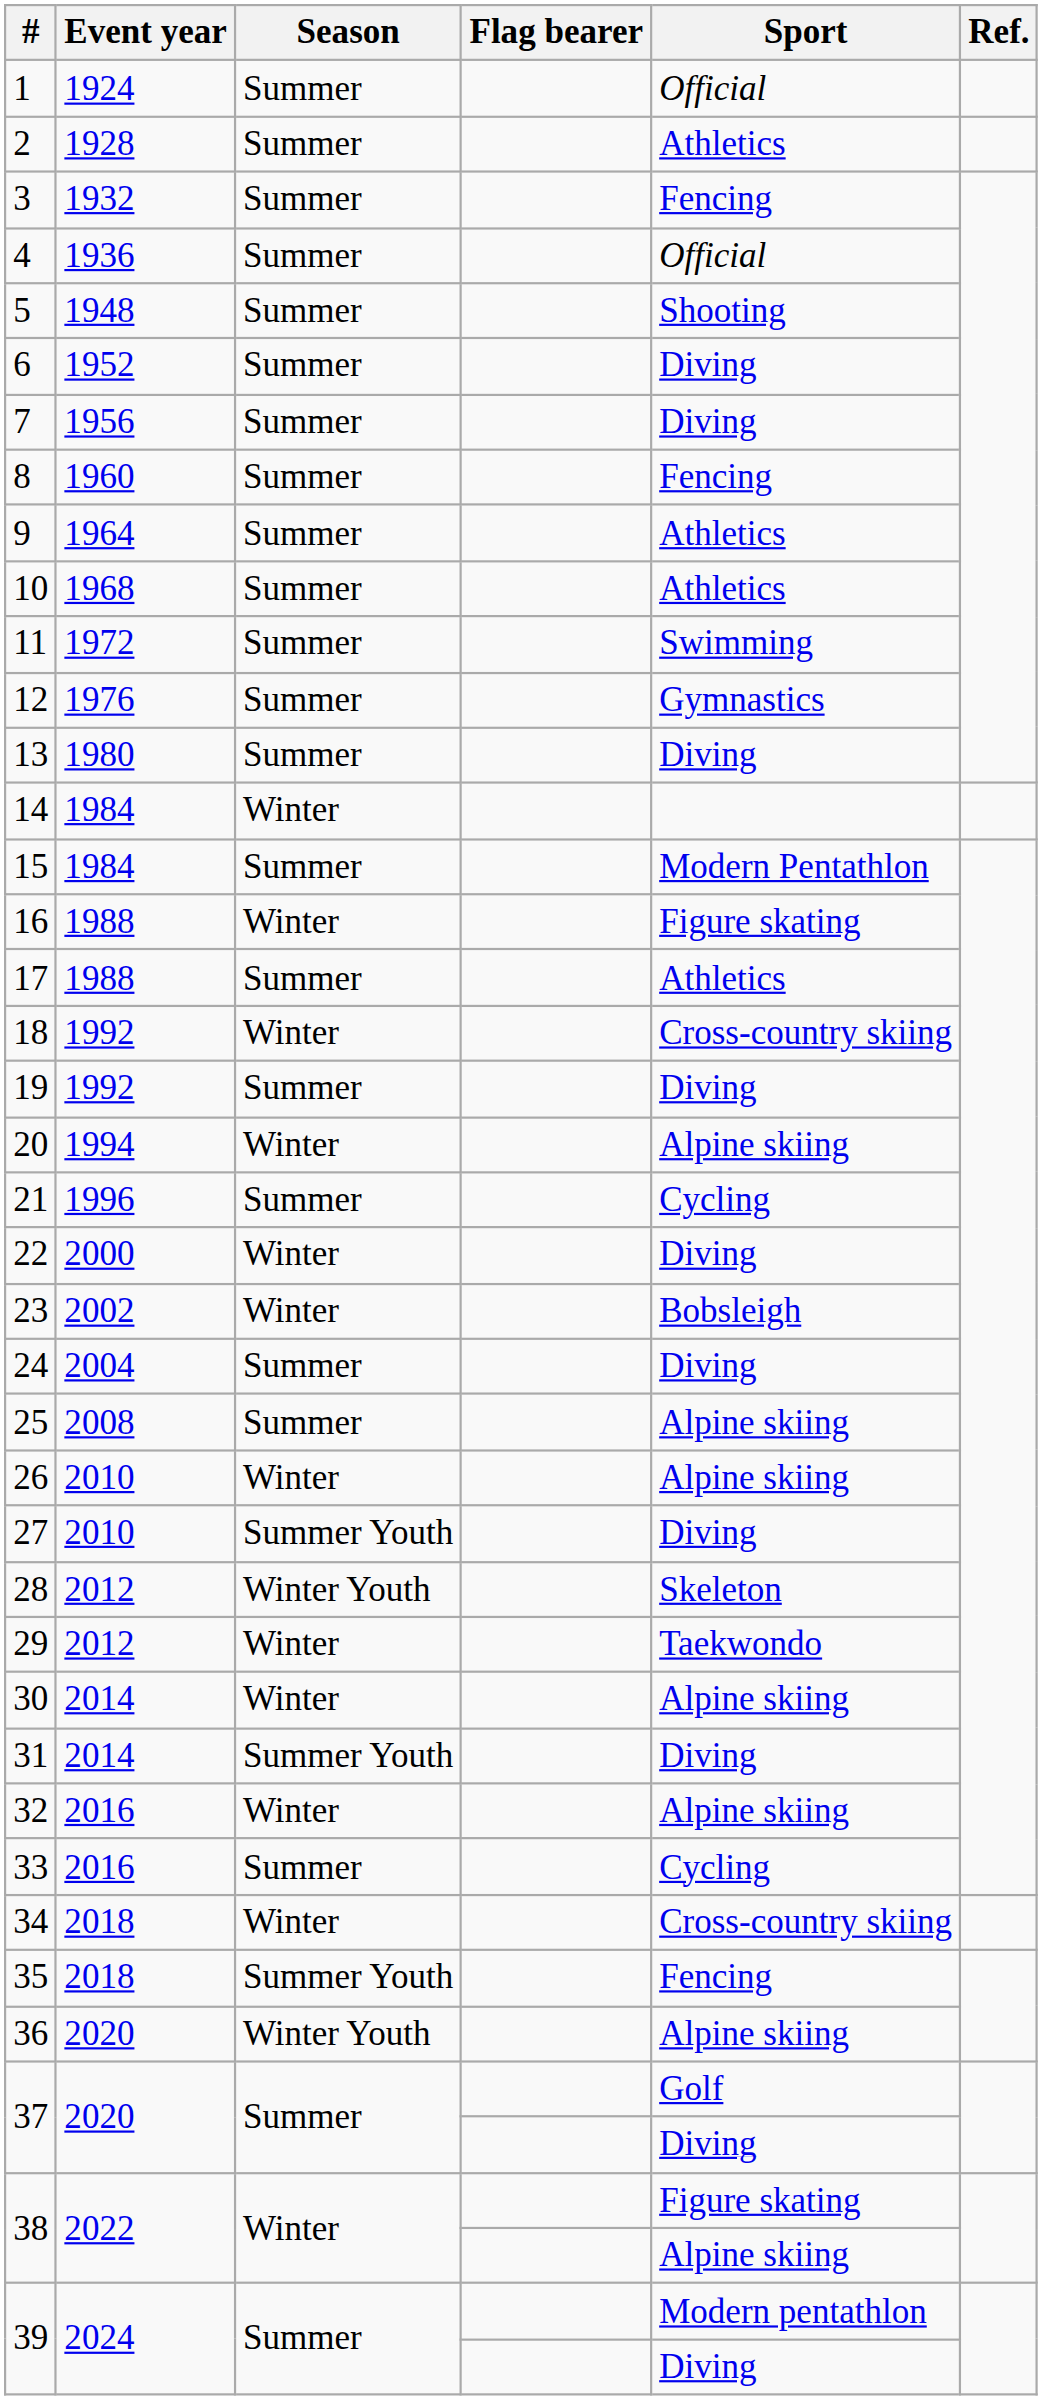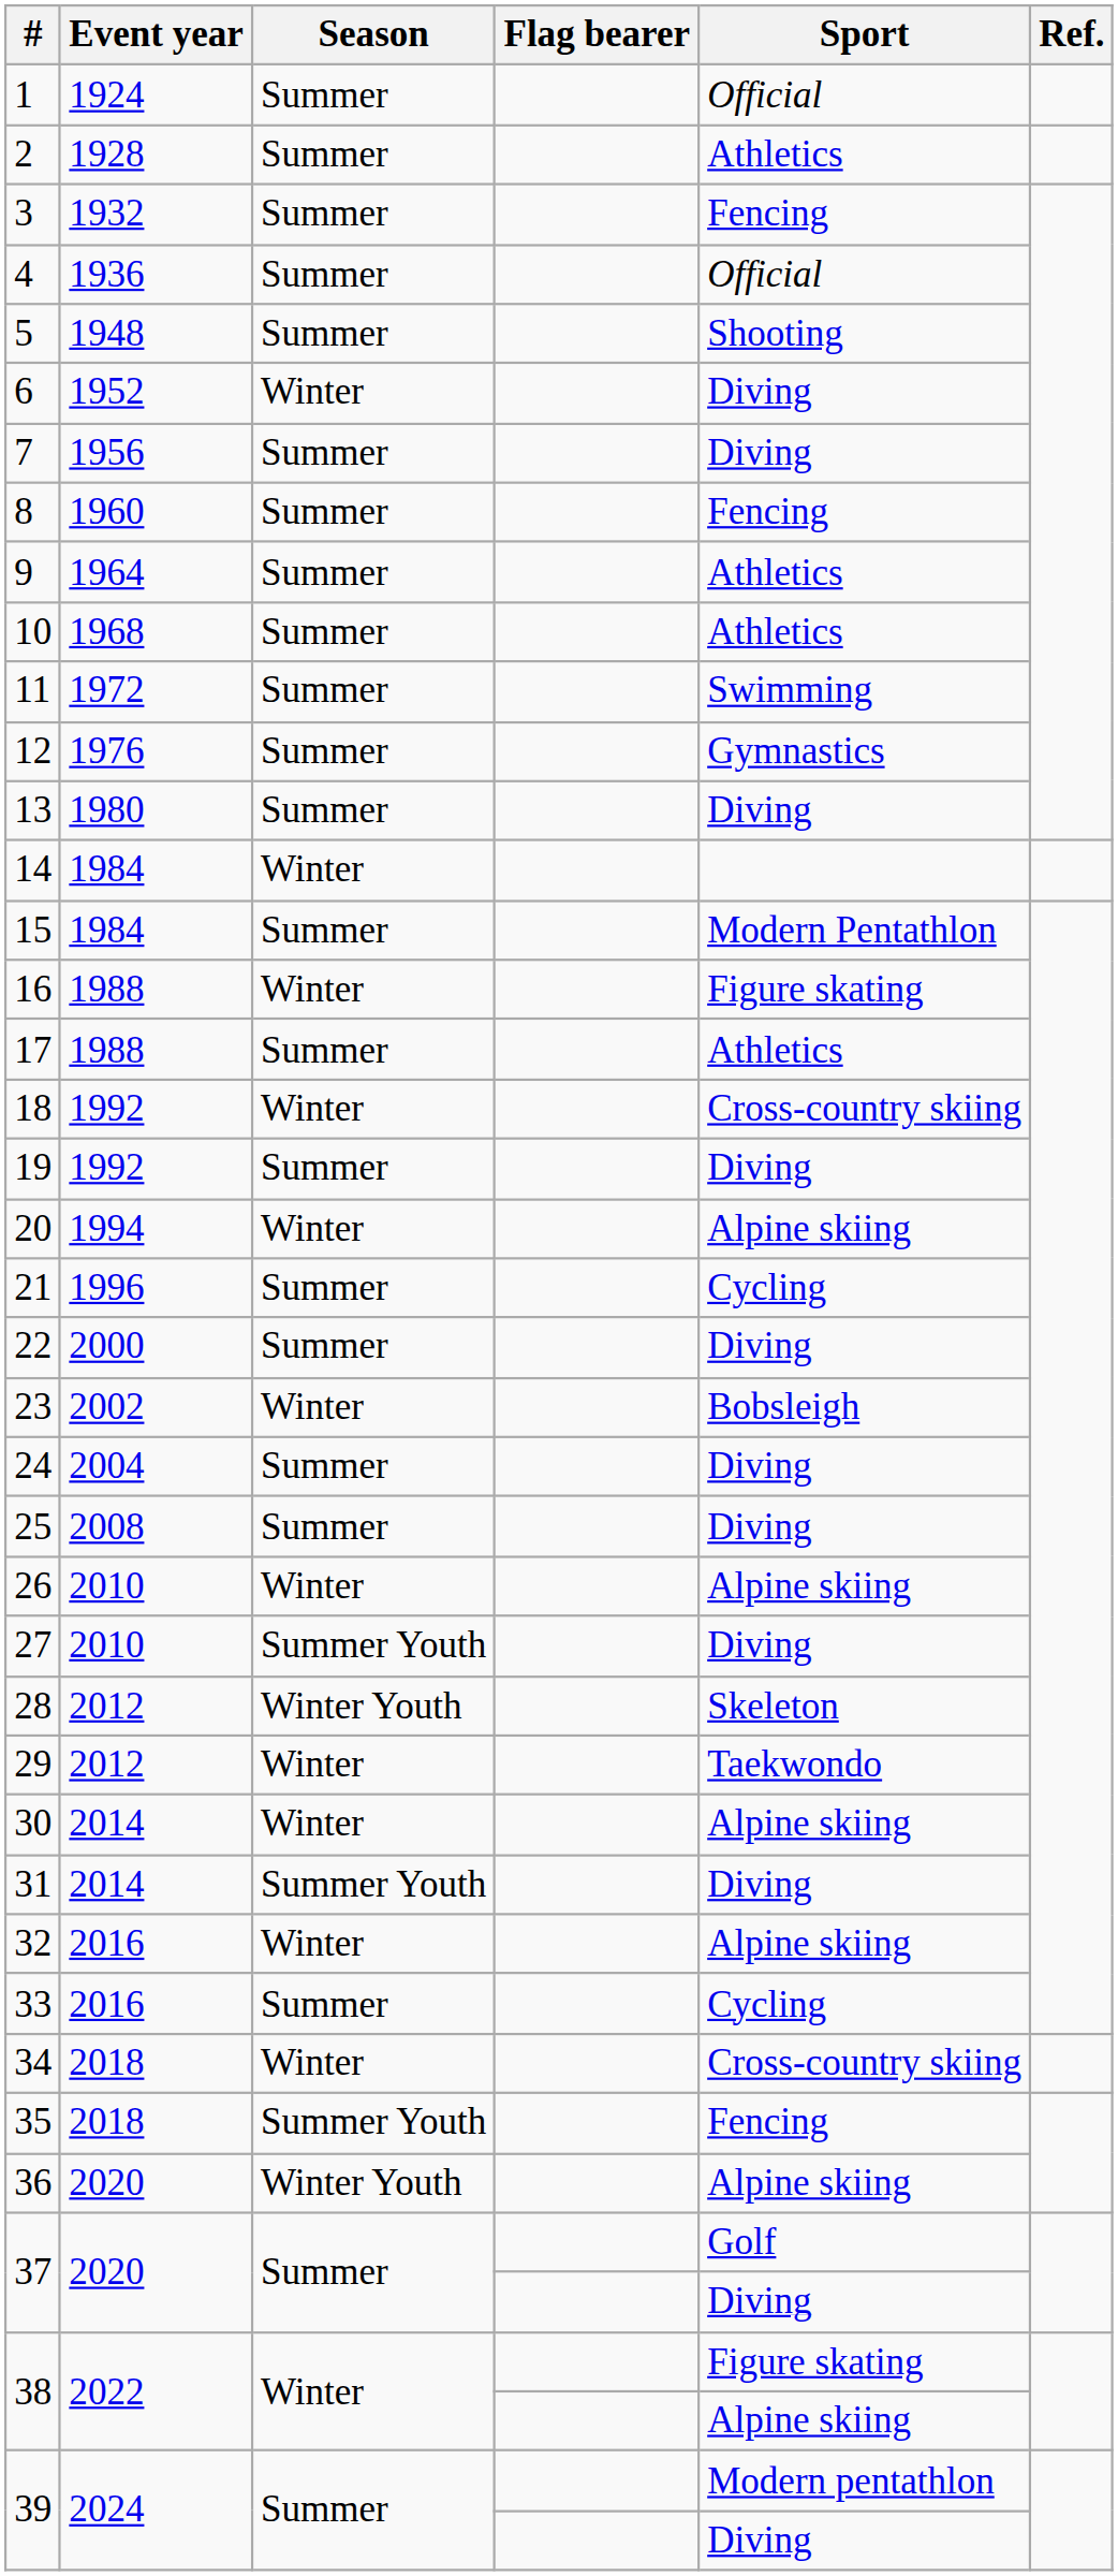6 | Season: Summer -> Winter
22 | Season: Winter -> Summer
25 | Sport: Alpine skiing -> Diving
